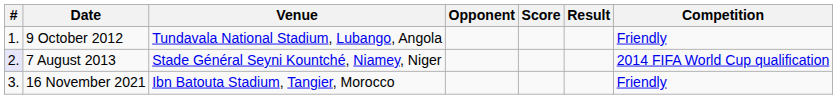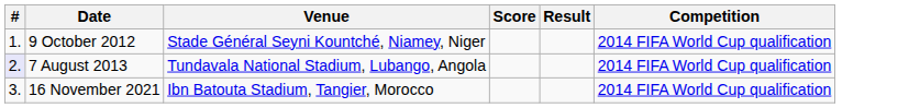- column: Opponent
9 October 2012 | Venue: Tundavala National Stadium, Lubango, Angola -> Stade Général Seyni Kountché, Niamey, Niger
9 October 2012 | Competition: Friendly -> 2014 FIFA World Cup qualification
7 August 2013 | Venue: Stade Général Seyni Kountché, Niamey, Niger -> Tundavala National Stadium, Lubango, Angola
16 November 2021 | Competition: Friendly -> 2014 FIFA World Cup qualification
